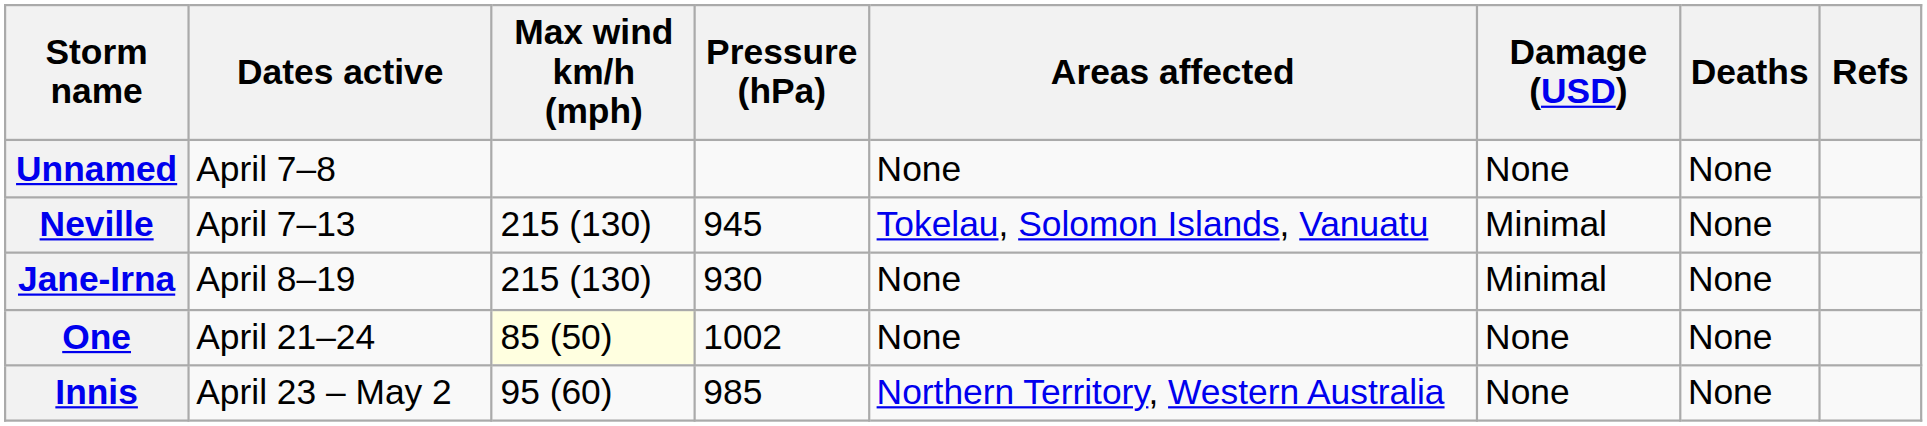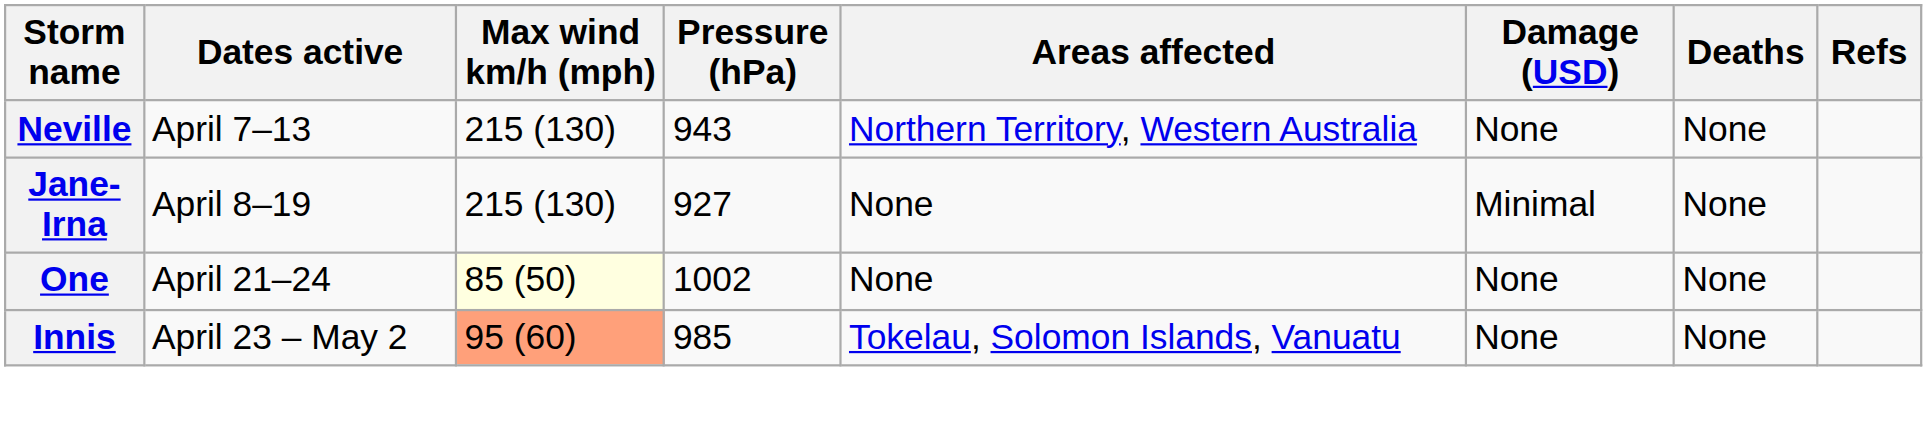- row: Unnamed | April 7–8 | None | None | None
Neville | Pressure (hPa): 945 -> 943
Neville | Areas affected: Tokelau, Solomon Islands, Vanuatu -> Northern Territory, Western Australia
Neville | Damage (USD): Minimal -> None
Jane-Irna | Pressure (hPa): 930 -> 927
Innis | Max wind km/h (mph): no background -> lightsalmon background
Innis | Areas affected: Northern Territory, Western Australia -> Tokelau, Solomon Islands, Vanuatu
